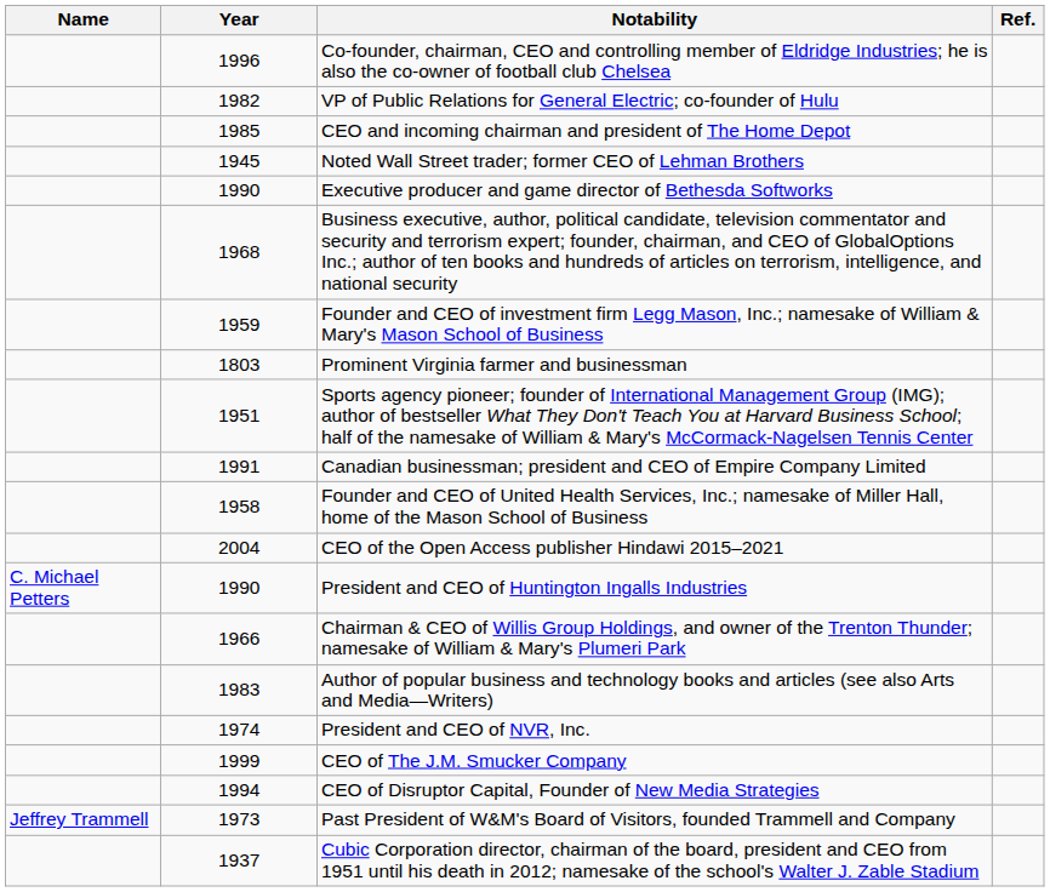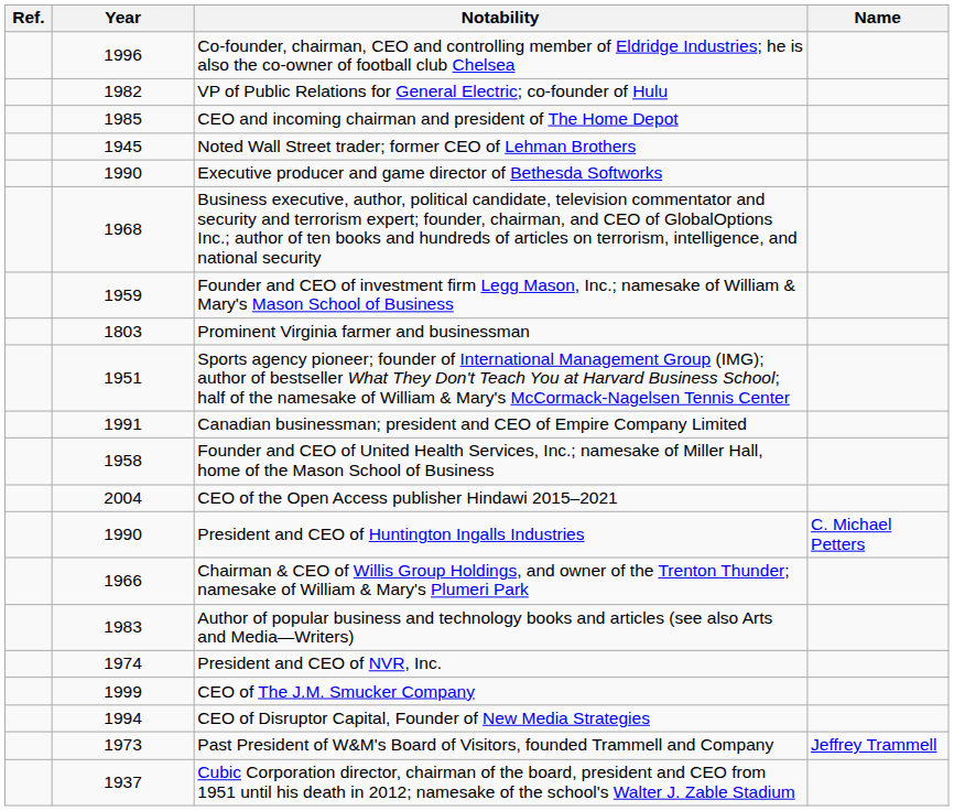columns swapped: Name <-> Ref.
